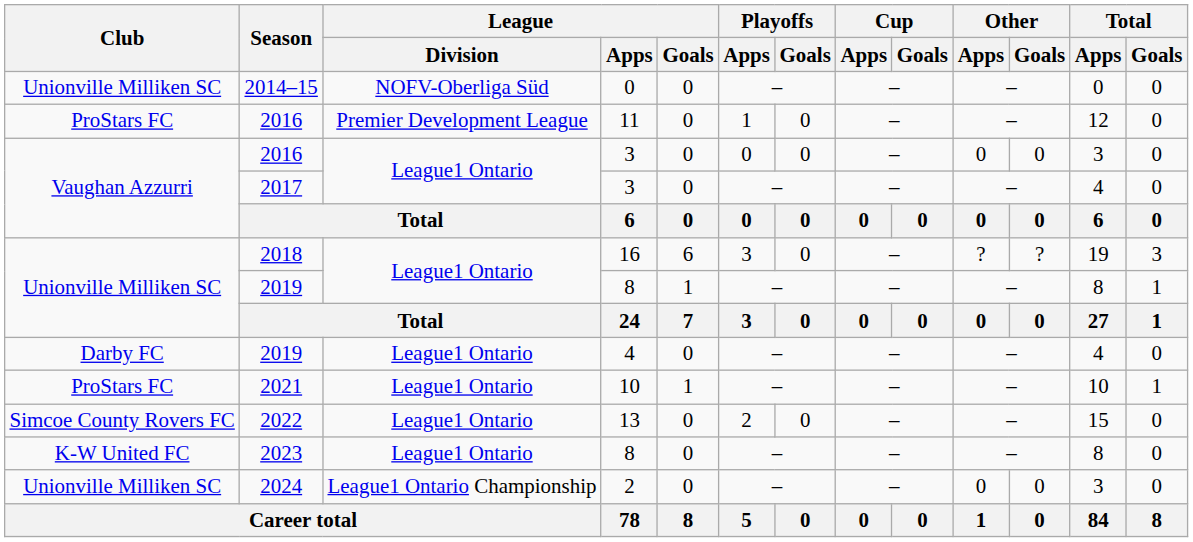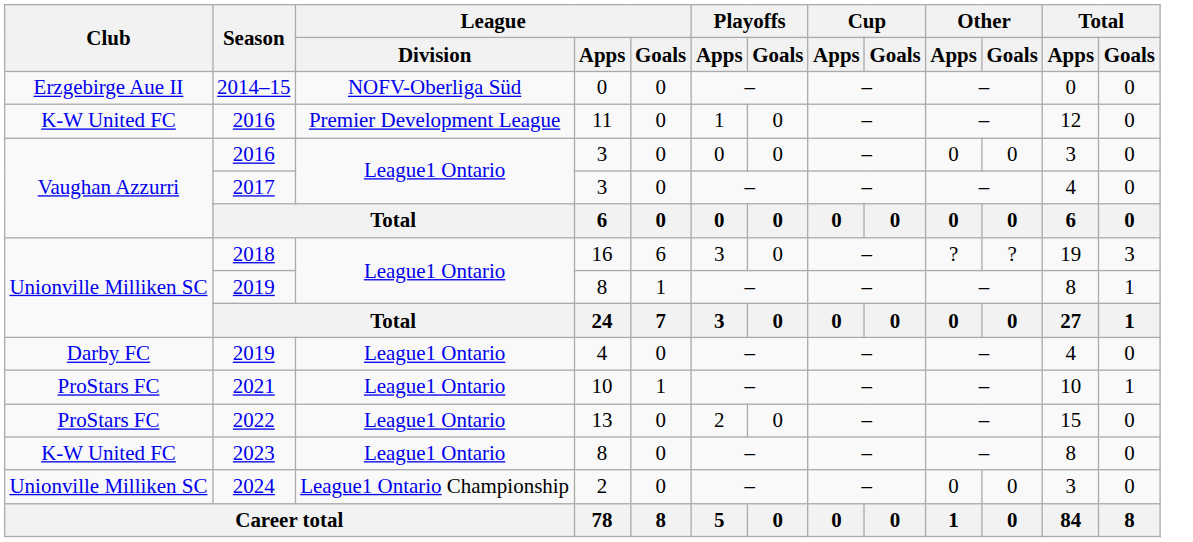2014–15 | Club: Unionville Milliken SC -> Erzgebirge Aue II
2016 / 11 | Club: ProStars FC -> K-W United FC
2022 | Club: Simcoe County Rovers FC -> ProStars FC
